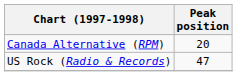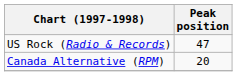rows swapped: Canada Alternative (RPM) <-> US Rock (Radio & Records)
